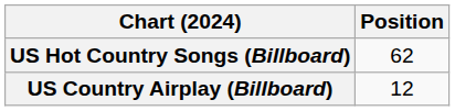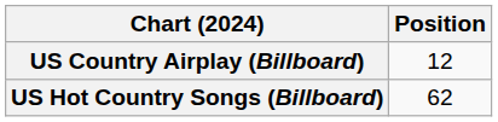rows swapped: US Country Airplay (Billboard) <-> US Hot Country Songs (Billboard)
